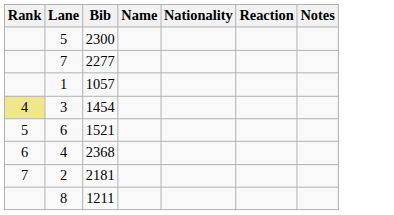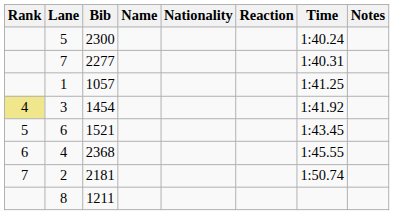+ column: Time | 1:40.24 | 1:40.31 | 1:41.25 | 1:41.92 | 1:43.45 | 1:45.55 | 1:50.74
